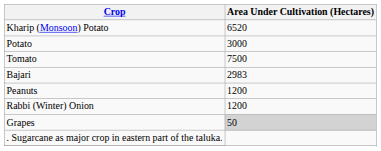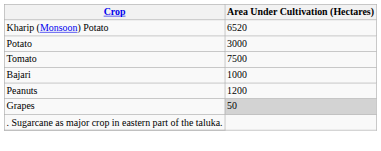Bajari | Area Under Cultivation (Hectares): 2983 -> 1000
- row: Rabbi (Winter) Onion | 1200
